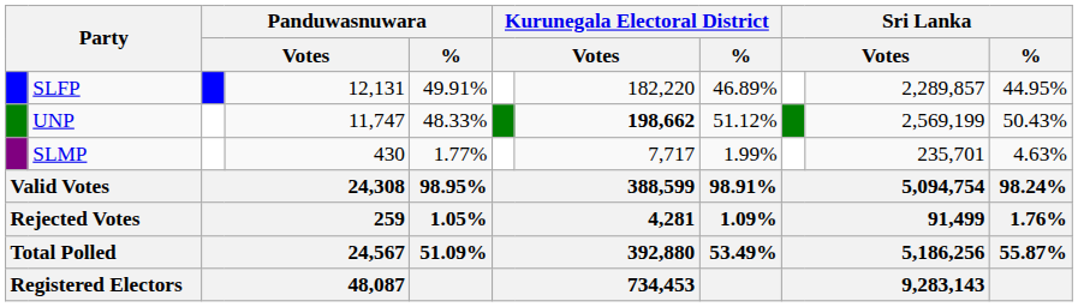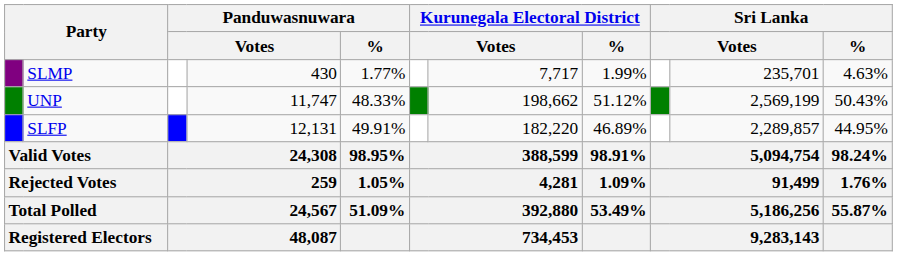rows swapped: SLFP <-> SLMP
UNP | column 7: bold -> normal
